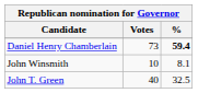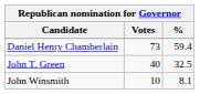Daniel Henry Chamberlain | %: bold -> normal
rows swapped: John T. Green <-> John Winsmith
